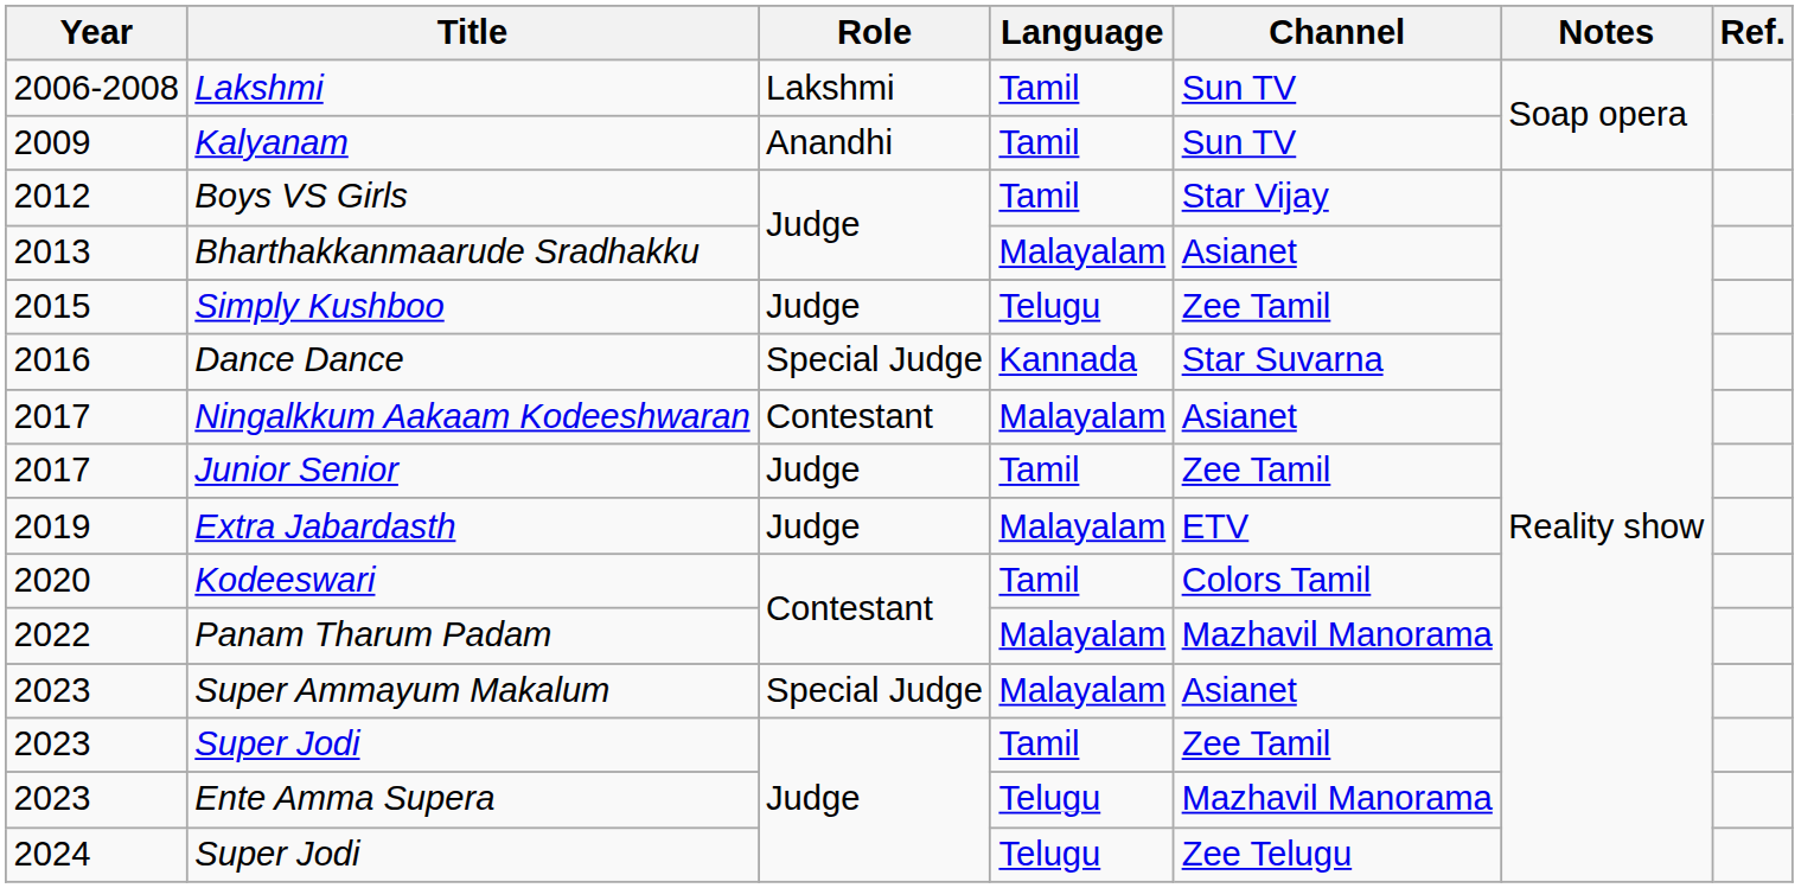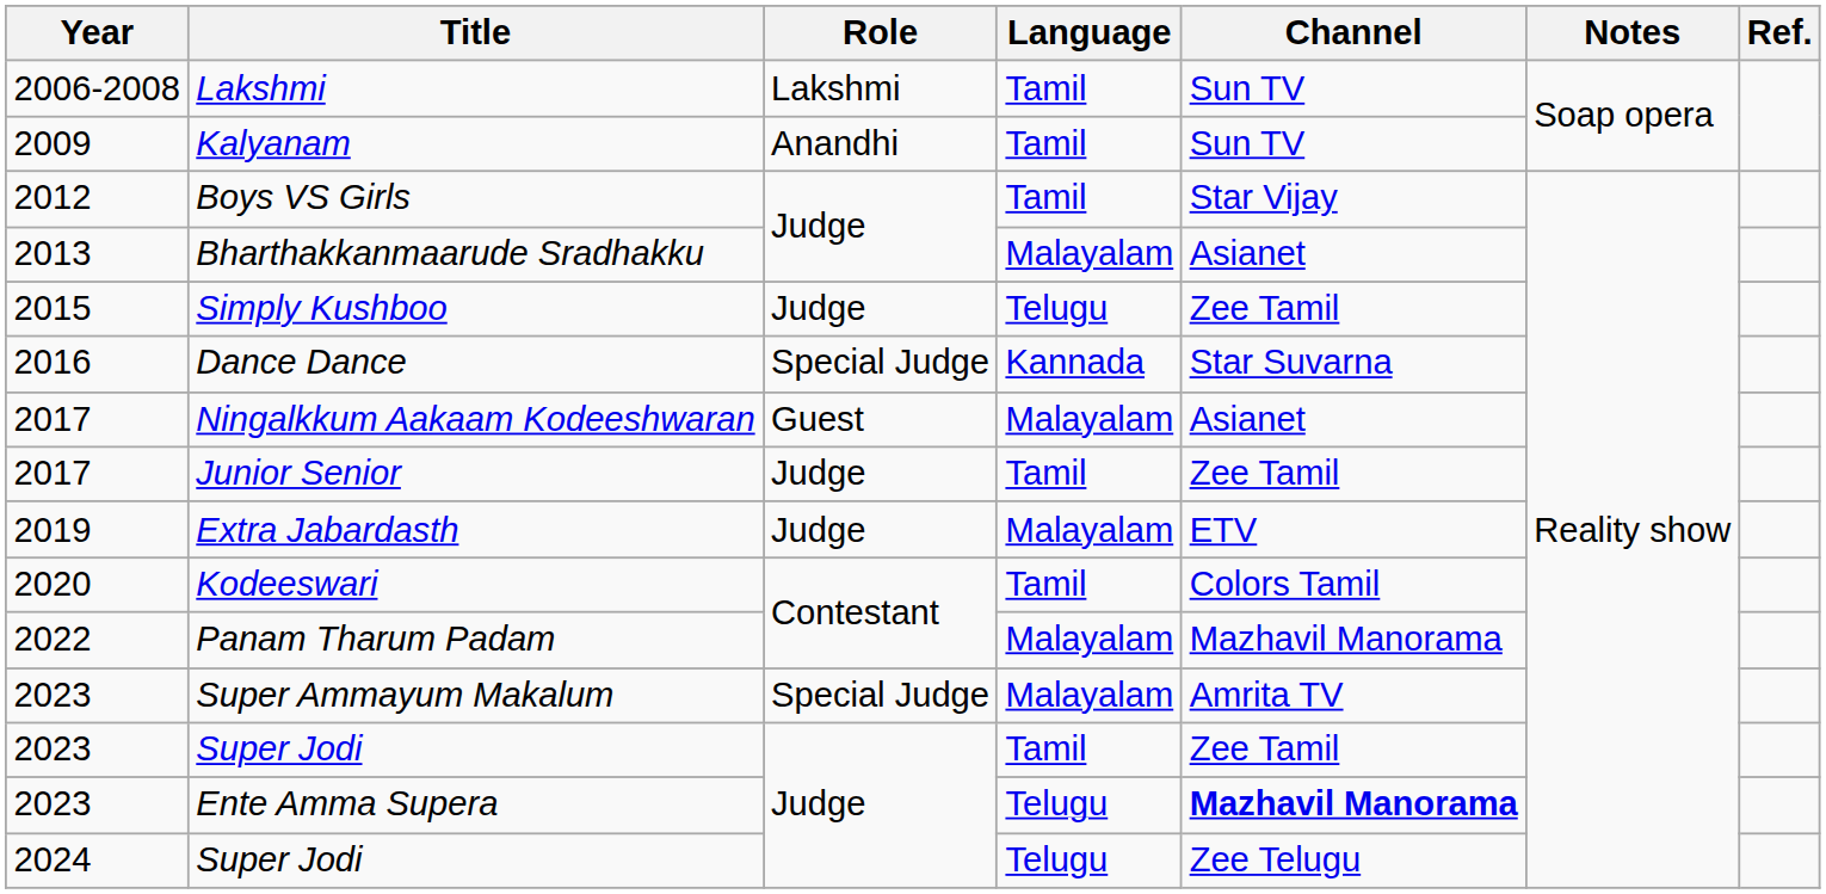Ningalkkum Aakaam Kodeeshwaran | Role: Contestant -> Guest
Super Ammayum Makalum | Channel: Asianet -> Amrita TV
Ente Amma Supera | Channel: normal -> bold
